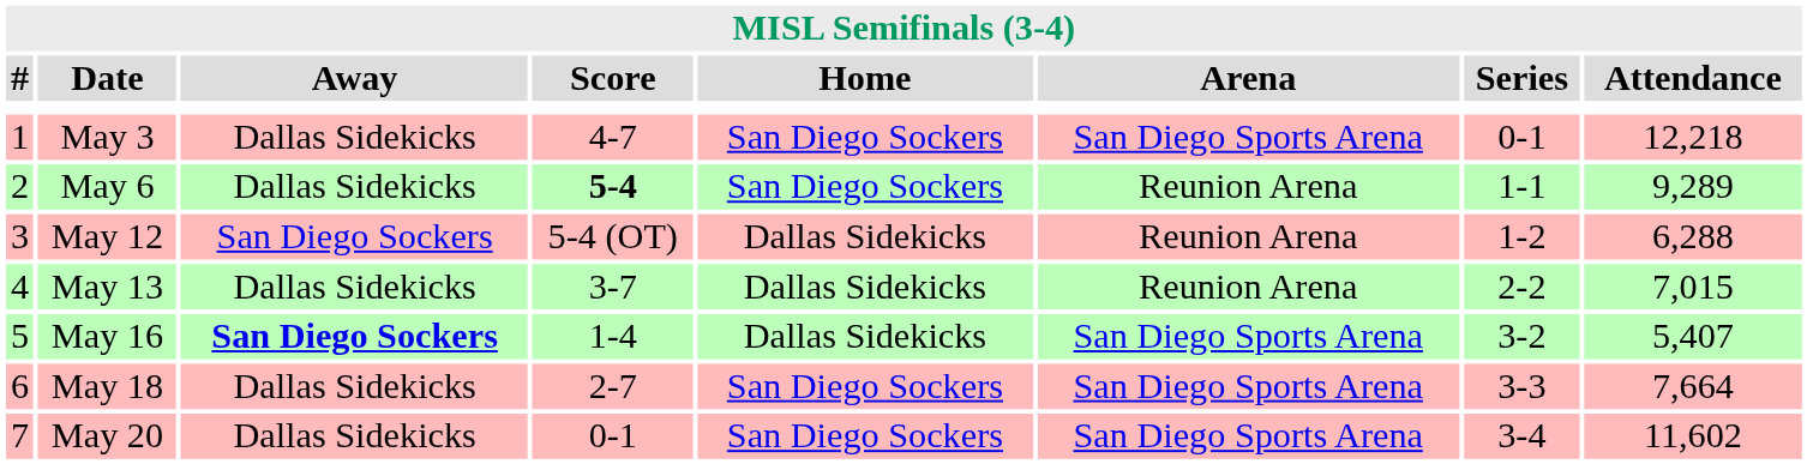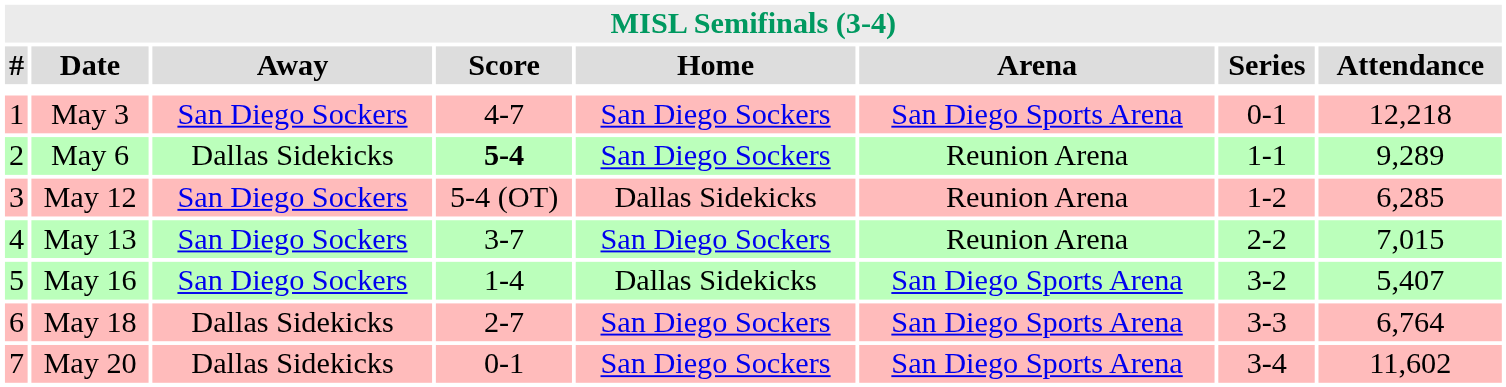May 3 | Away: Dallas Sidekicks -> San Diego Sockers
May 12 | Attendance: 6,288 -> 6,285
May 13 | Away: Dallas Sidekicks -> San Diego Sockers
May 13 | Home: Dallas Sidekicks -> San Diego Sockers
May 16 | Away: bold -> normal
May 18 | Attendance: 7,664 -> 6,764
